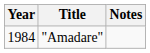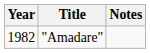"Amadare" | Year: 1984 -> 1982
